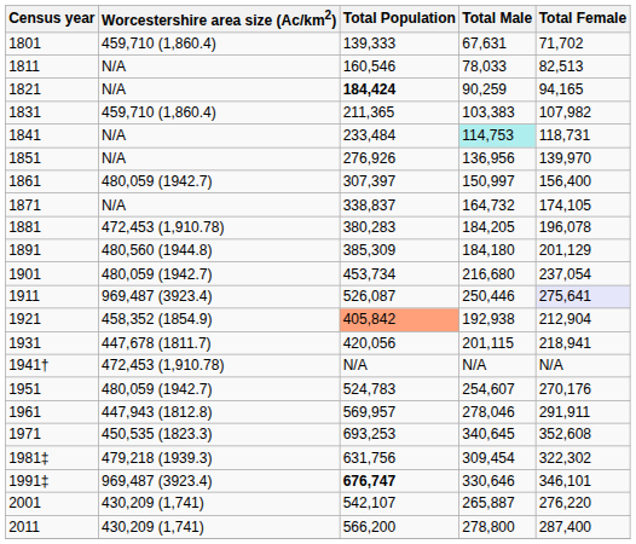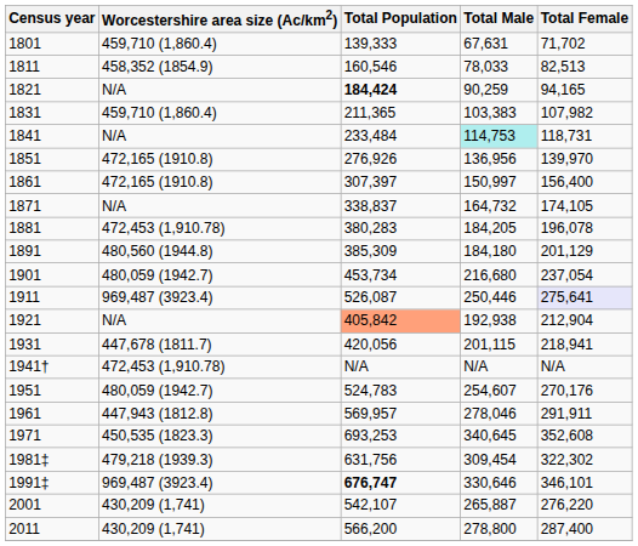1811 | Worcestershire area size (Ac/km2): N/A -> 458,352 (1854.9)
1851 | Worcestershire area size (Ac/km2): N/A -> 472,165 (1910.8)
1861 | Worcestershire area size (Ac/km2): 480,059 (1942.7) -> 472,165 (1910.8)
1921 | Worcestershire area size (Ac/km2): 458,352 (1854.9) -> N/A
